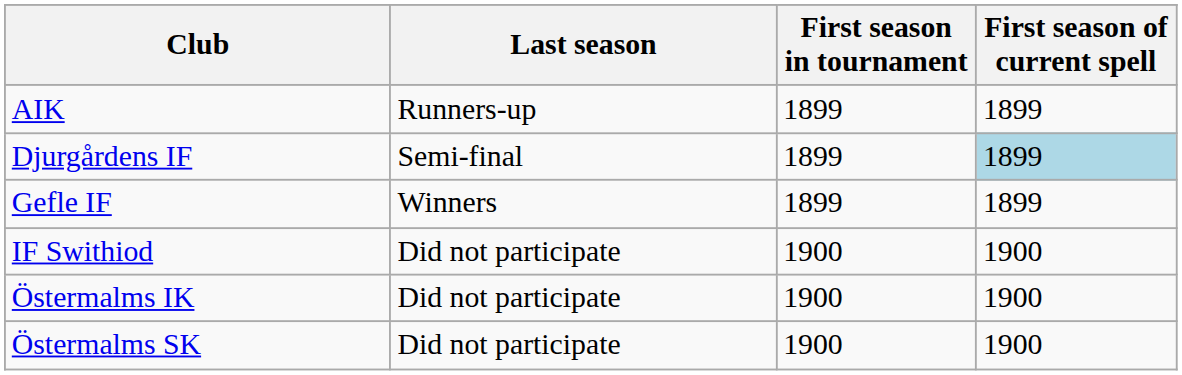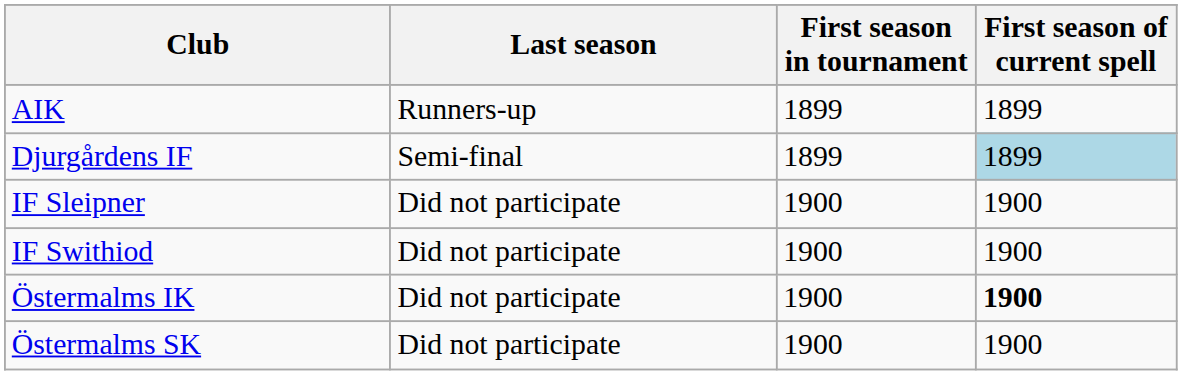- row: Gefle IF | Winners | 1899 | 1899
+ row: IF Sleipner | Did not participate | 1900 | 1900
Östermalms IK | First season of current spell: normal -> bold
